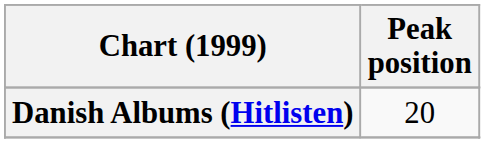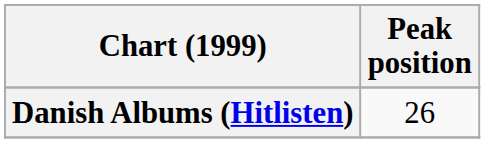Danish Albums (Hitlisten) | Peak position: 20 -> 26
